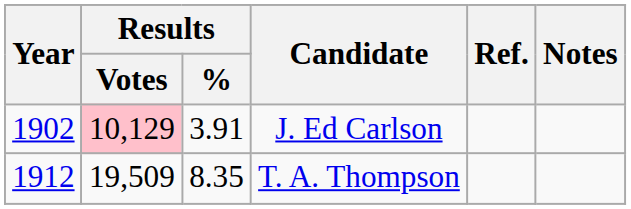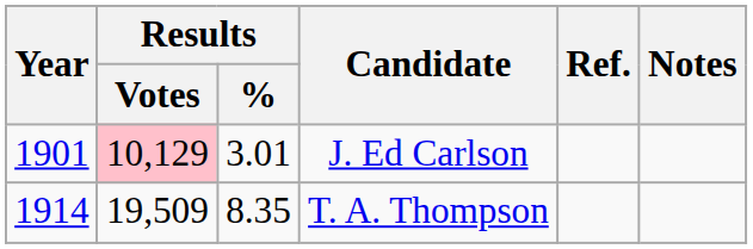J. Ed Carlson | Year: 1902 -> 1901
J. Ed Carlson | Results / %: 3.91 -> 3.01
T. A. Thompson | Year: 1912 -> 1914
